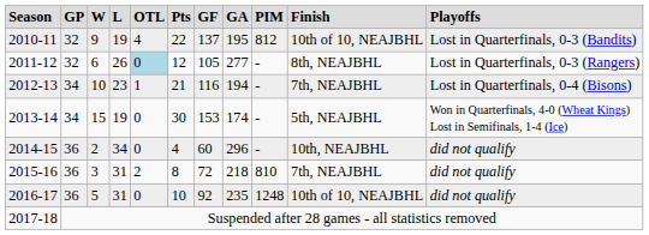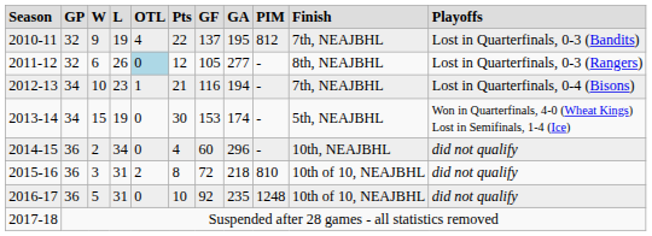2010-11 | column 10: 10th of 10, NEAJBHL -> 7th, NEAJBHL
2015-16 | column 10: 7th, NEAJBHL -> 10th of 10, NEAJBHL
